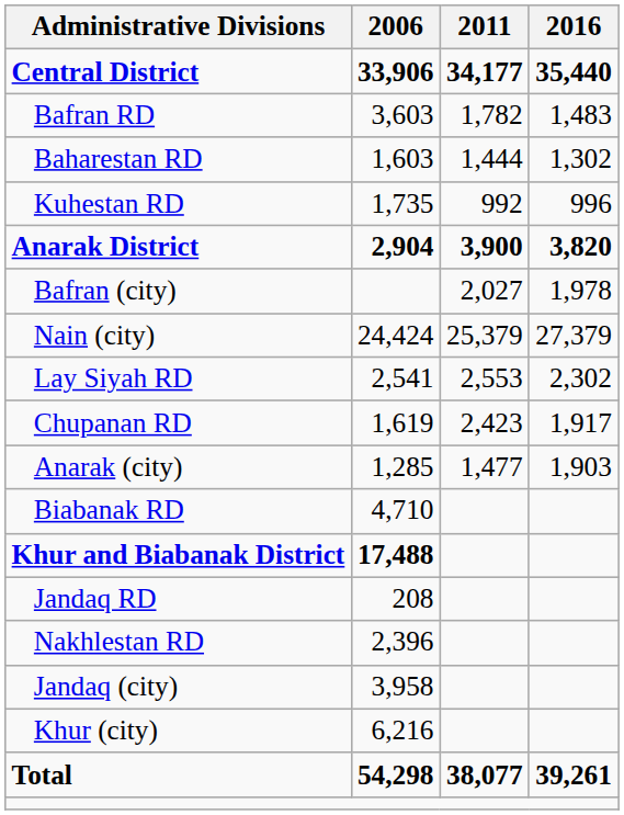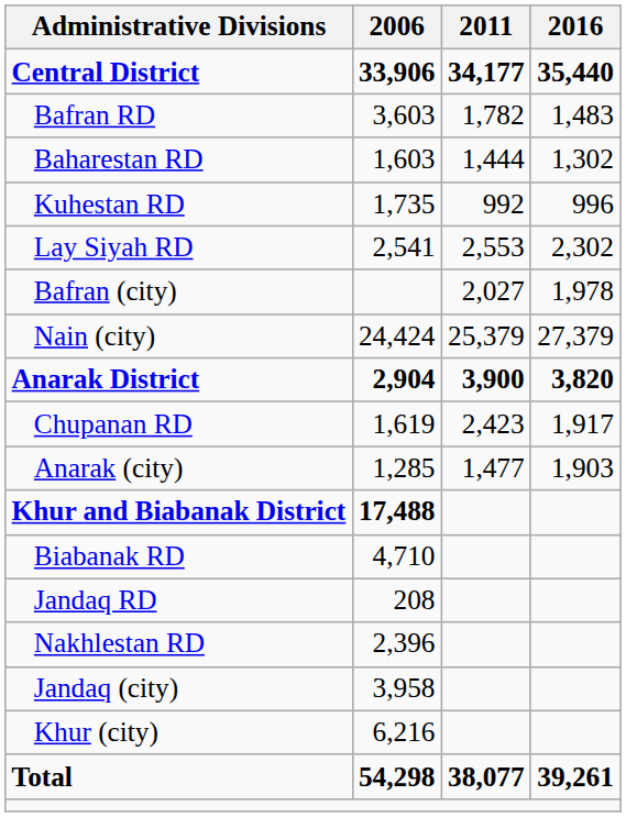rows swapped: Lay Siyah RD <-> Anarak District
rows swapped: Khur and Biabanak District <-> Biabanak RD
